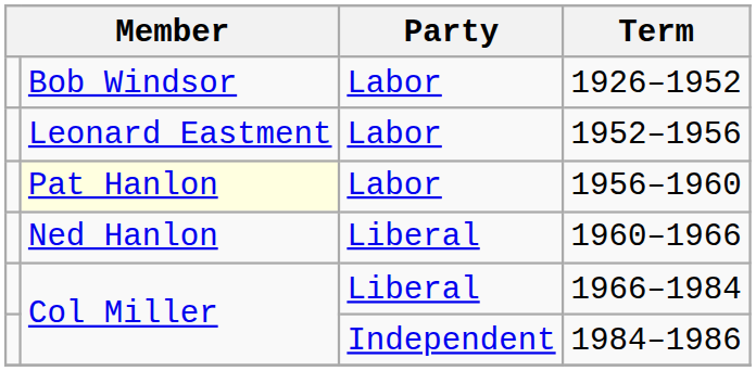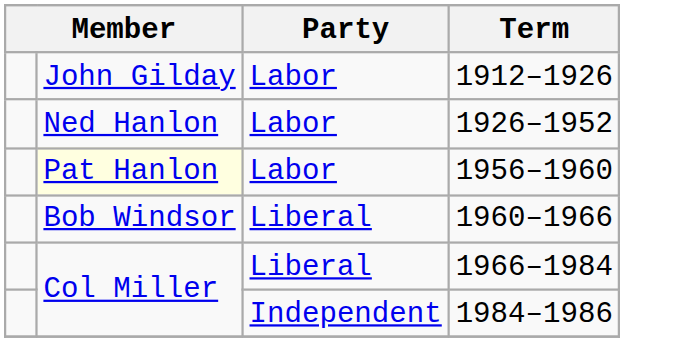+ row: John Gilday | Labor | 1912–1926
1926–1952 | column 2: Bob Windsor -> Ned Hanlon
- row: Leonard Eastment | Labor | 1952–1956
1960–1966 | column 2: Ned Hanlon -> Bob Windsor
